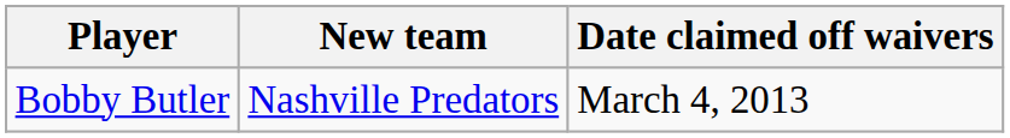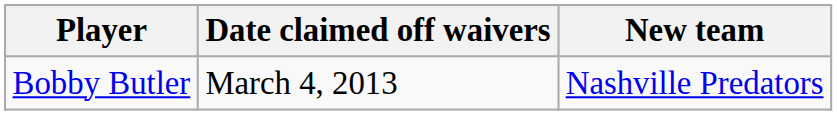columns swapped: New team <-> Date claimed off waivers
